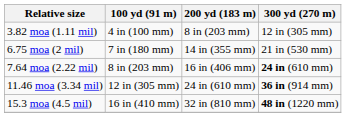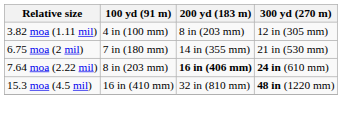7.64 moa (2.22 mil) | 200 yd (183 m): normal -> bold
- row: 11.46 moa (3.34 mil) | 12 in (305 mm) | 24 in (610 mm) | 36 in (914 mm)
